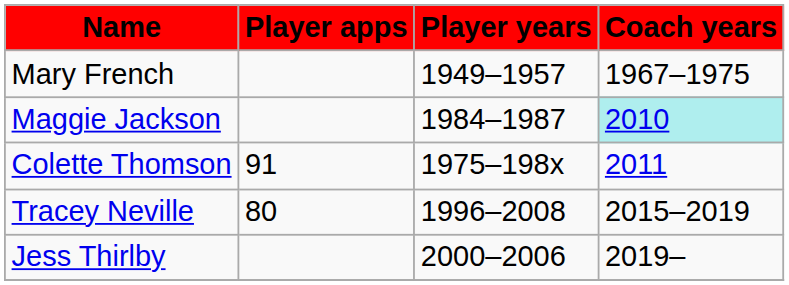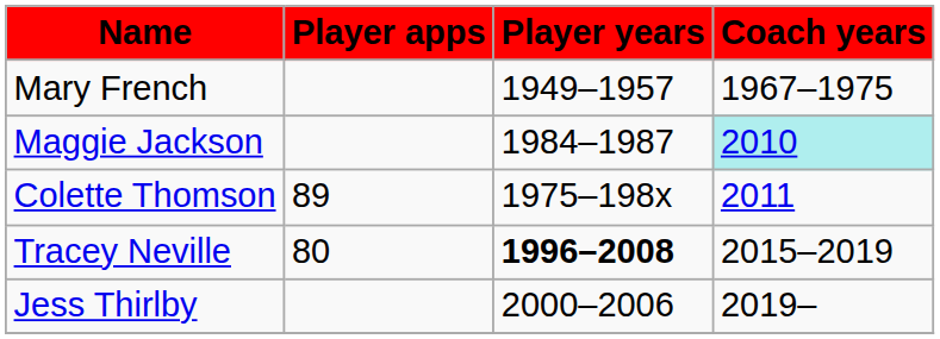Colette Thomson | Player apps: 91 -> 89
Tracey Neville | Player years: normal -> bold
